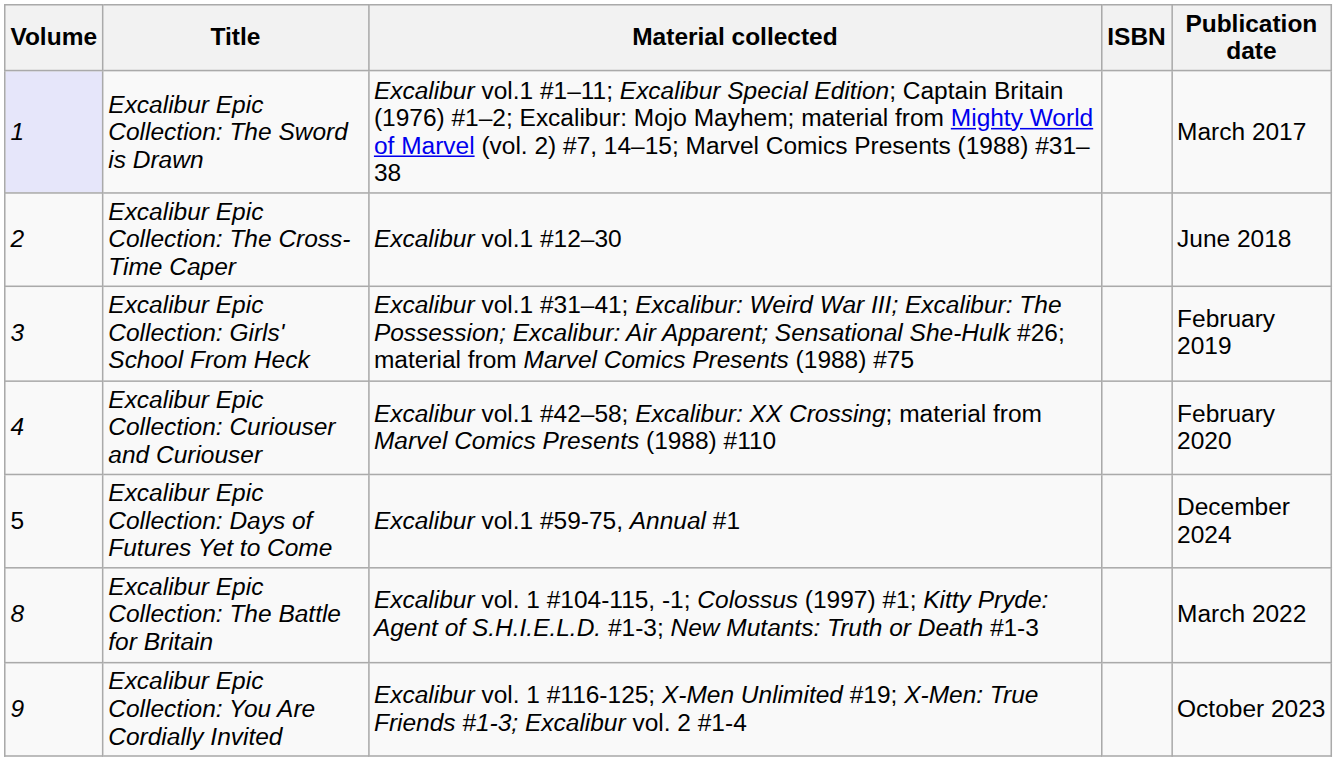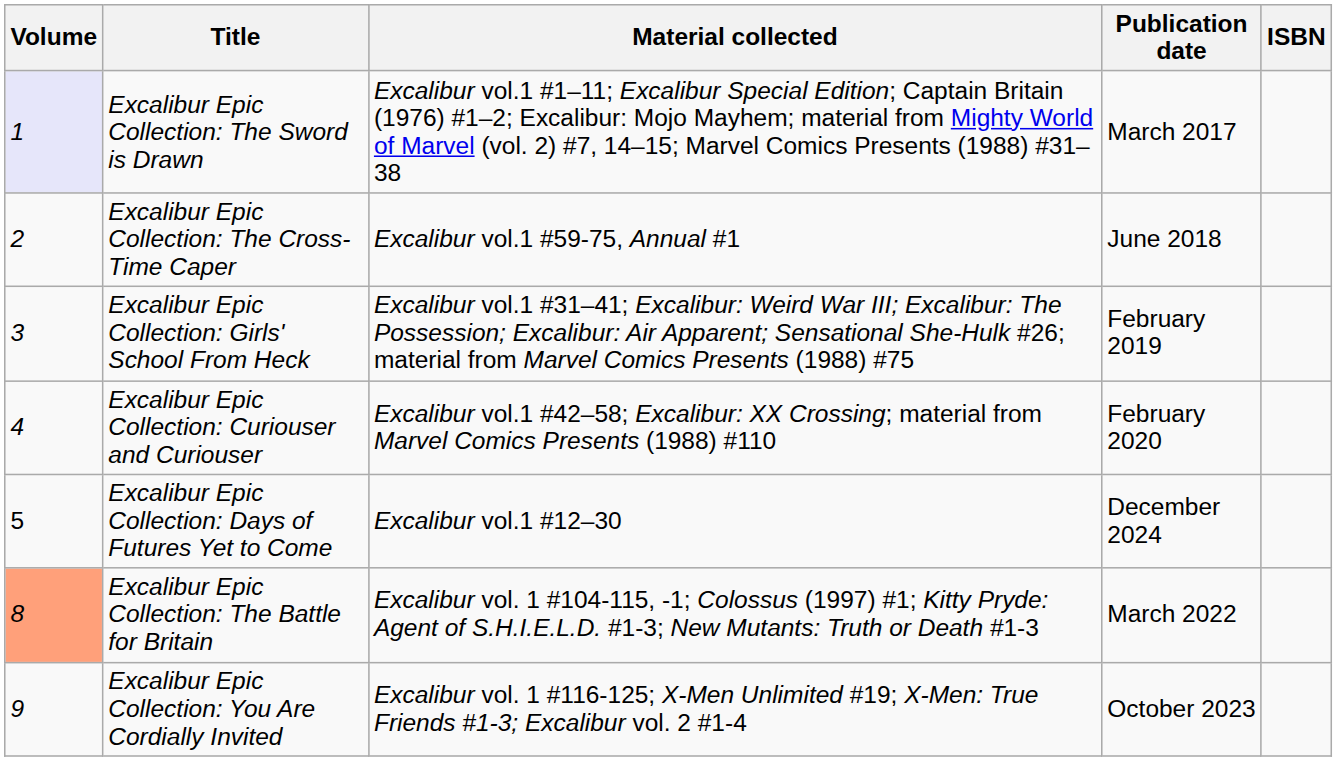columns swapped: Publication date <-> ISBN
Excalibur Epic Collection: The Cross-Time Caper | Material collected: Excalibur vol.1 #12–30 -> Excalibur vol.1 #59-75, Annual #1
Excalibur Epic Collection: Days of Futures Yet to Come | Material collected: Excalibur vol.1 #59-75, Annual #1 -> Excalibur vol.1 #12–30
Excalibur Epic Collection: The Battle for Britain | Volume: no background -> lightsalmon background
